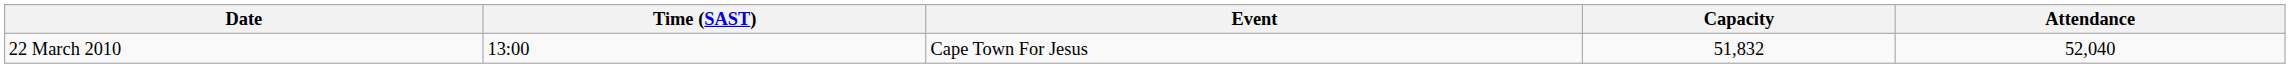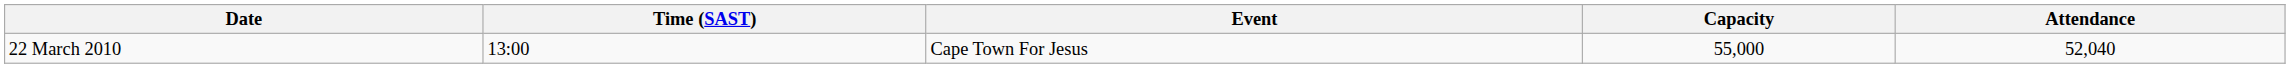22 March 2010 | Capacity: 51,832 -> 55,000
